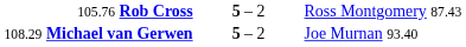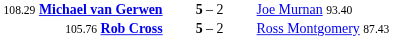rows swapped: 108.29 Michael van Gerwen <-> 105.76 Rob Cross
